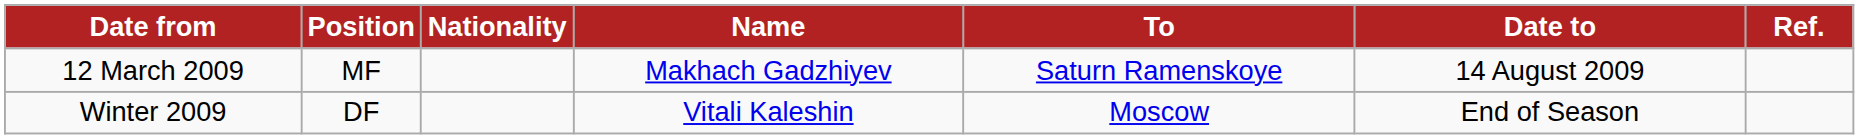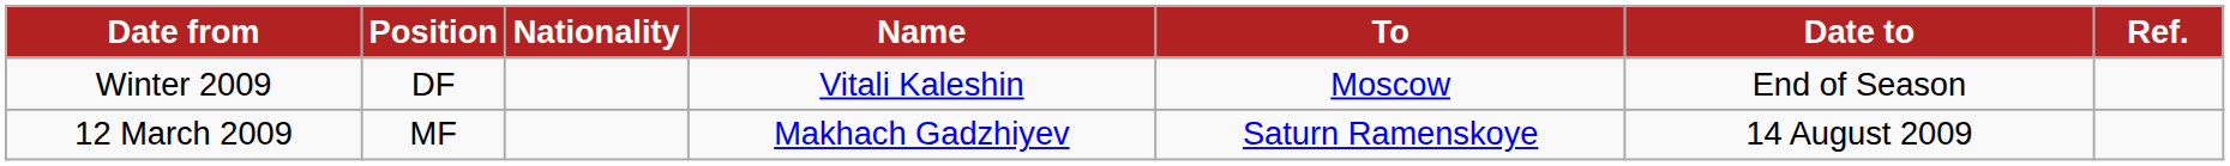rows swapped: Winter 2009 <-> 12 March 2009
